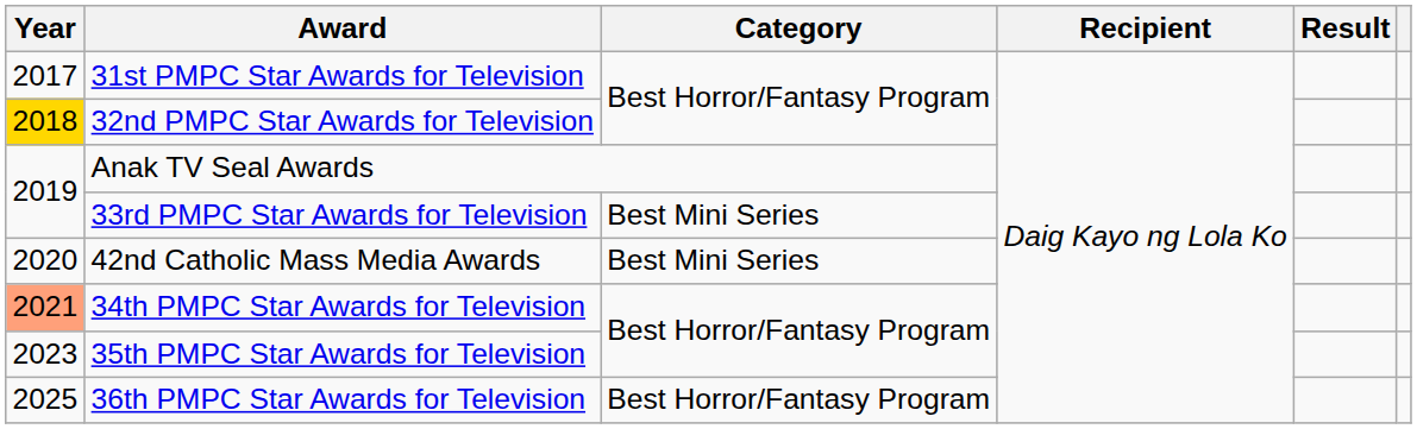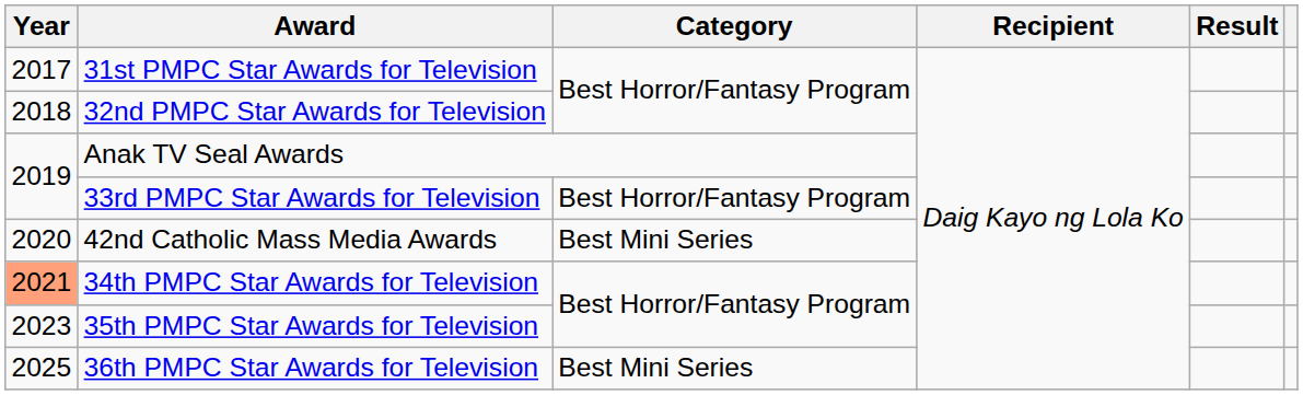32nd PMPC Star Awards for Television | Year: gold background -> no background
33rd PMPC Star Awards for Television | Category: Best Mini Series -> Best Horror/Fantasy Program
36th PMPC Star Awards for Television | Category: Best Horror/Fantasy Program -> Best Mini Series
